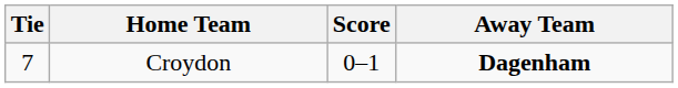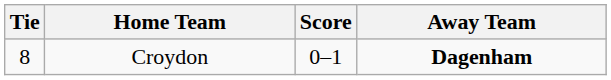Croydon | Tie: 7 -> 8
